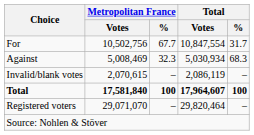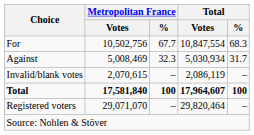For | Total / %: 31.7 -> 68.3
Against | Total / %: 68.3 -> 31.7
